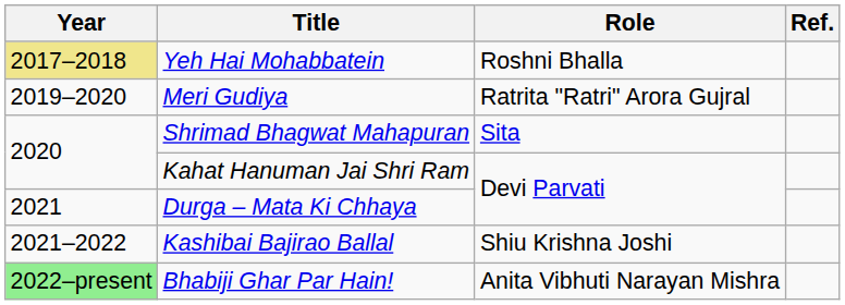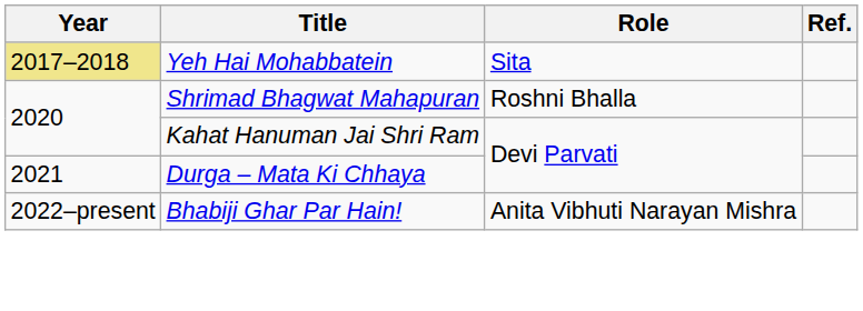Yeh Hai Mohabbatein | Role: Roshni Bhalla -> Sita
- row: 2019–2020 | Meri Gudiya | Ratrita "Ratri" Arora Gujral
Shrimad Bhagwat Mahapuran | Role: Sita -> Roshni Bhalla
- row: 2021–2022 | Kashibai Bajirao Ballal | Shiu Krishna Joshi
Bhabiji Ghar Par Hain! | Year: lightgreen background -> no background
